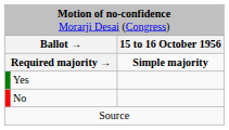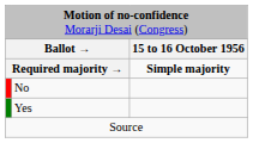rows swapped: Yes <-> No
